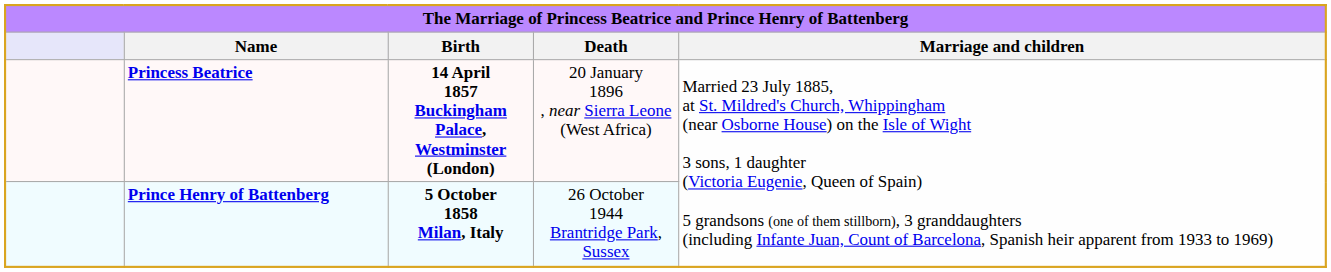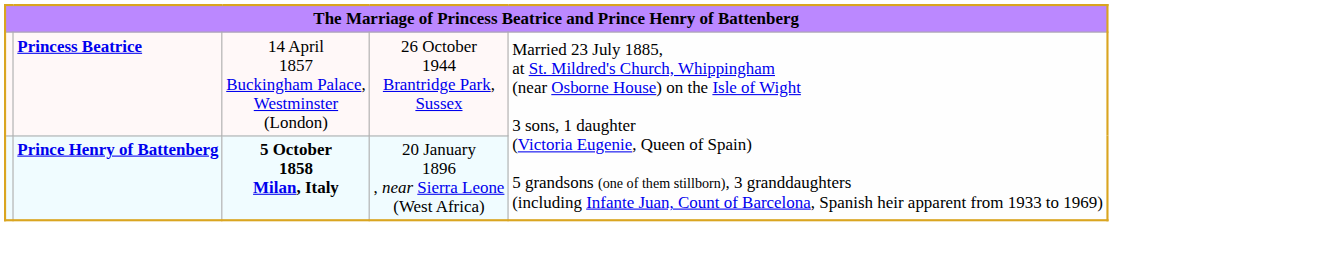- row: Name | Birth | Death | Marriage and children
Princess Beatrice | column 3: bold -> normal
Princess Beatrice | column 4: 20 January 1896 , near Sierra Leone (West Africa) -> 26 October 1944 Brantridge Park, Sussex
Prince Henry of Battenberg | column 4: 26 October 1944 Brantridge Park, Sussex -> 20 January 1896 , near Sierra Leone (West Africa)
